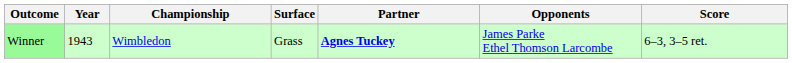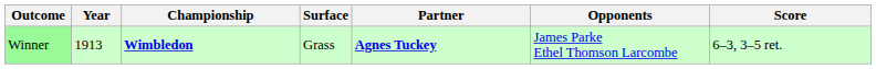Winner | Year: 1943 -> 1913
Winner | Championship: normal -> bold
